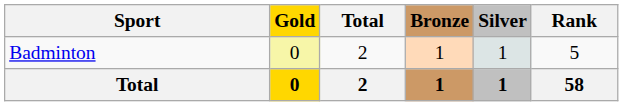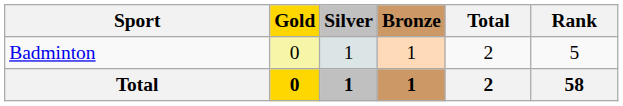columns swapped: Silver <-> Total
